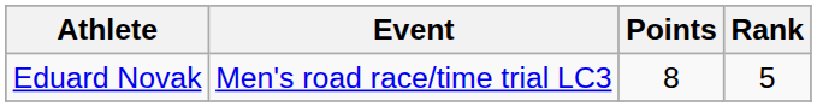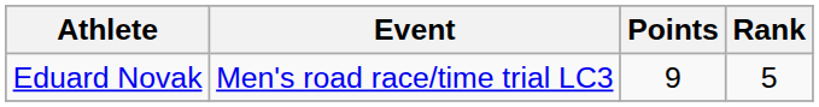Eduard Novak | Points: 8 -> 9
